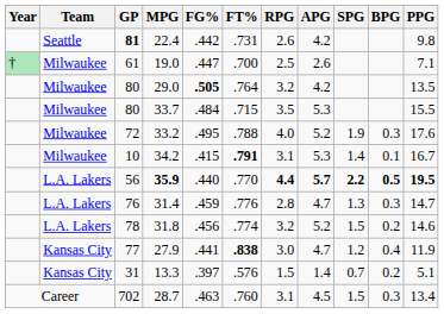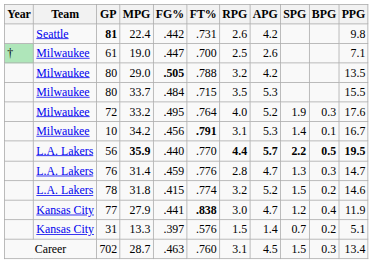29.0 | FT%: .764 -> .788
33.2 | FT%: .788 -> .764
34.2 | FG%: .415 -> .456
31.8 | FG%: .456 -> .415
